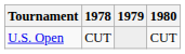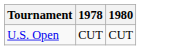- column: 1979
